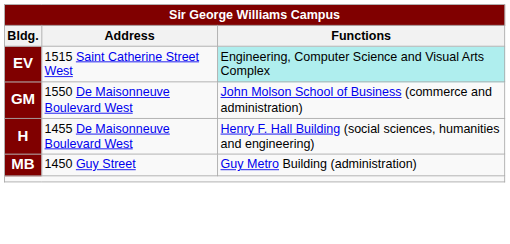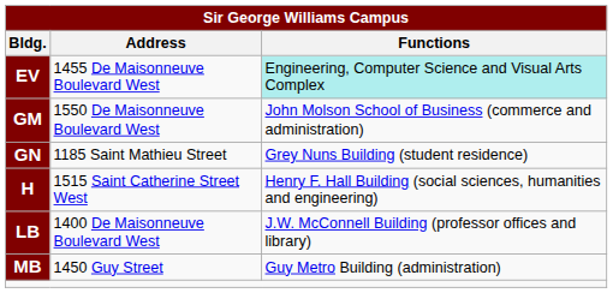EV | Address: 1515 Saint Catherine Street West -> 1455 De Maisonneuve Boulevard West
+ row: GN | 1185 Saint Mathieu Street | Grey Nuns Building (student residence)
H | Address: 1455 De Maisonneuve Boulevard West -> 1515 Saint Catherine Street West
+ row: LB | 1400 De Maisonneuve Boulevard West | J.W. McConnell Building (professor offices and library)
